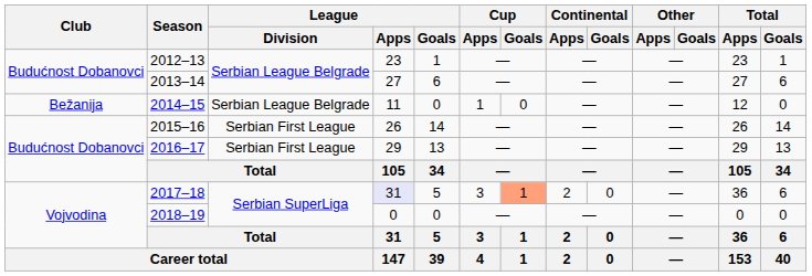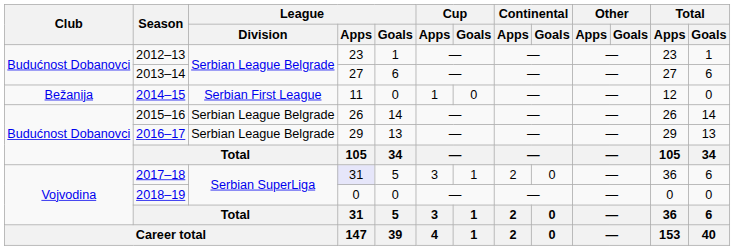2014–15 | League / Division: Serbian League Belgrade -> Serbian First League
2015–16 | League / Division: Serbian First League -> Serbian League Belgrade
2016–17 | League / Division: Serbian First League -> Serbian League Belgrade
2017–18 | Cup / Goals: lightsalmon background -> no background
